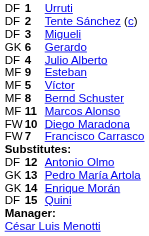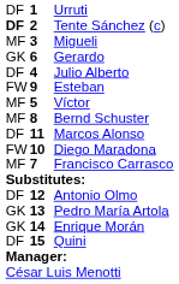Tente Sánchez (c) | column 1: normal -> bold
Migueli | column 1: DF -> MF
Esteban | column 1: MF -> FW
Marcos Alonso | column 1: MF -> DF
Francisco Carrasco | column 1: FW -> MF
